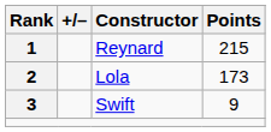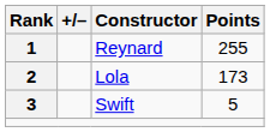Reynard | Points: 215 -> 255
Swift | Points: 9 -> 5
